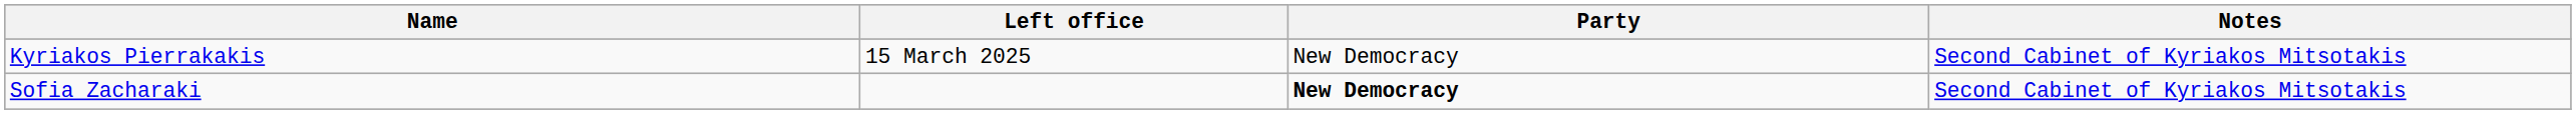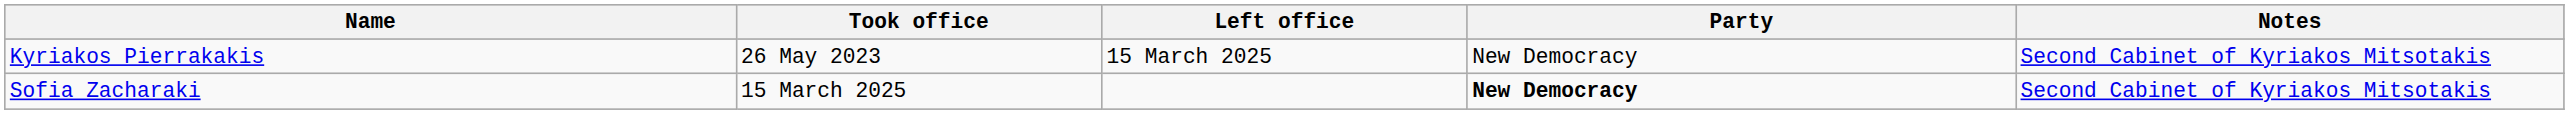+ column: Took office | 26 May 2023 | 15 March 2025
